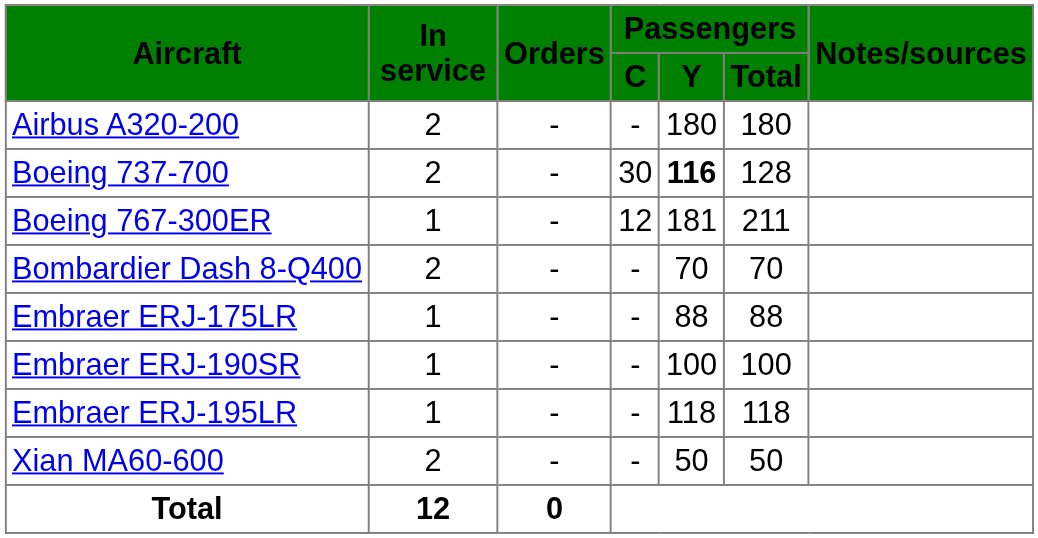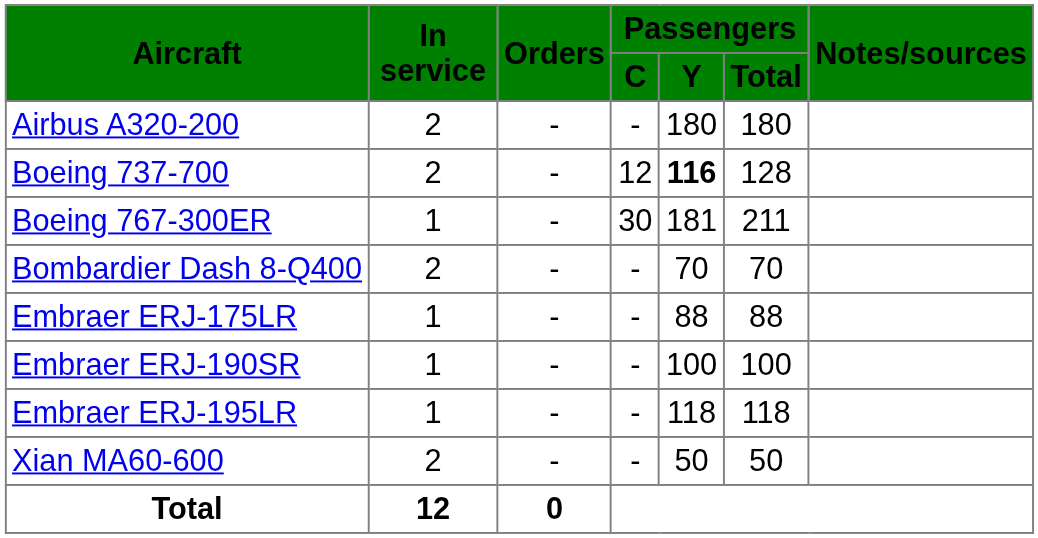Boeing 737-700 | Passengers / C: 30 -> 12
Boeing 767-300ER | Passengers / C: 12 -> 30
